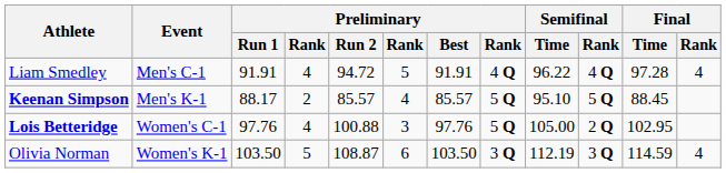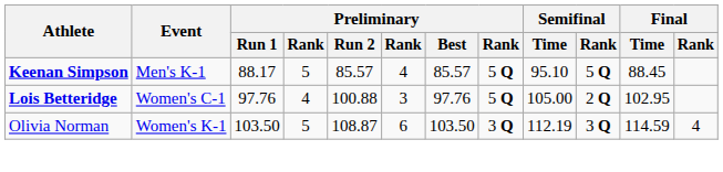- row: Liam Smedley | Men's C-1 | 91.91 | 4 | 94.72 | 5 | 91.91 | 4 Q | 96.22 | 4 Q | 97.28 | 4
Keenan Simpson | column 4: 2 -> 5
